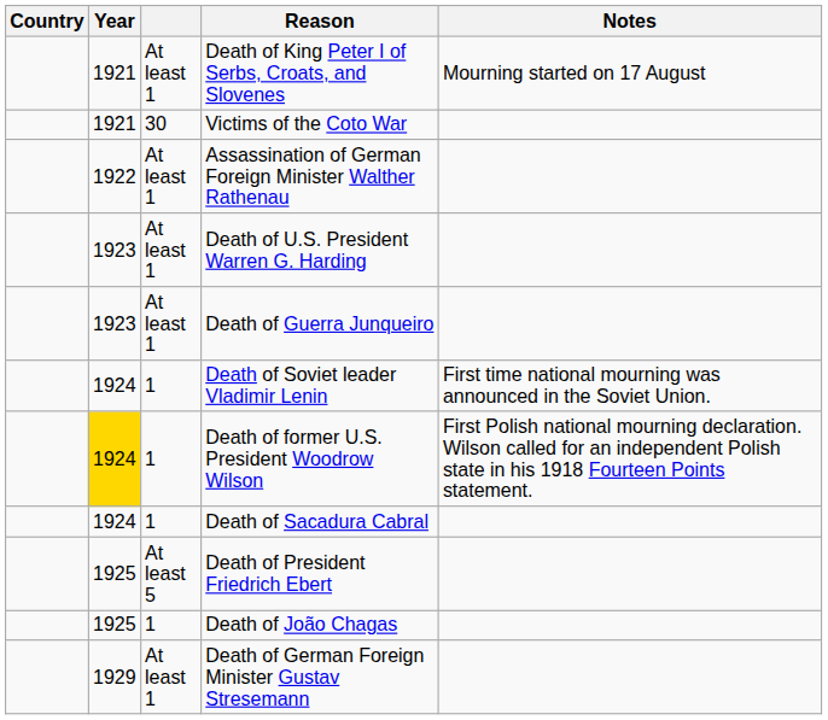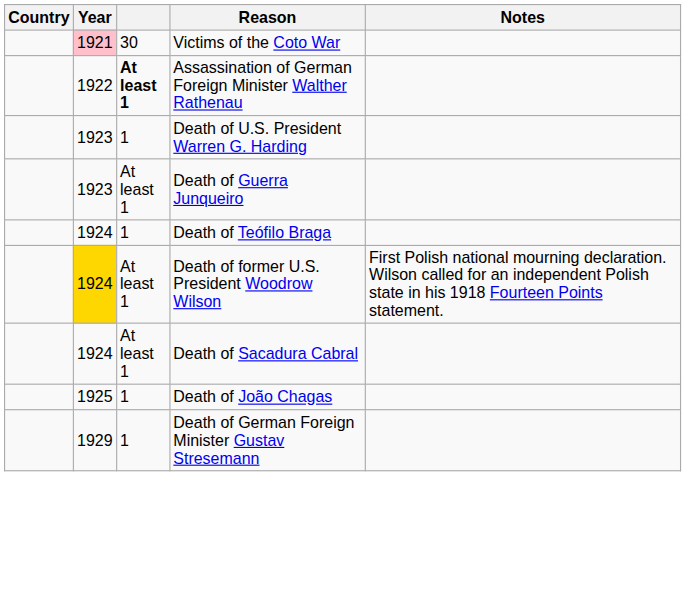- row: 1921 | At least 1 | Death of King Peter I of Serbs, Croats, and Slovenes | Mourning started on 17 August
Victims of the Coto War | Year: no background -> pink background
Assassination of German Foreign Minister Walther Rathenau | column 3: normal -> bold
Death of U.S. President Warren G. Harding | column 3: At least 1 -> 1
- row: 1924 | 1 | Death of Soviet leader Vladimir Lenin | First time national mourning was announced in the Soviet Union.
+ row: 1924 | 1 | Death of Teófilo Braga
Death of former U.S. President Woodrow Wilson | column 3: 1 -> At least 1
Death of Sacadura Cabral | column 3: 1 -> At least 1
- row: 1925 | At least 5 | Death of President Friedrich Ebert
Death of German Foreign Minister Gustav Stresemann | column 3: At least 1 -> 1
